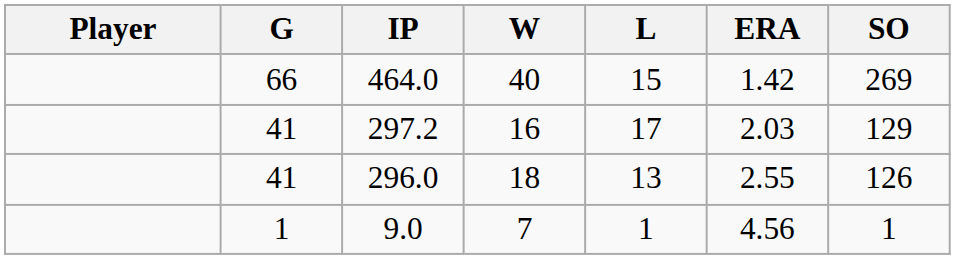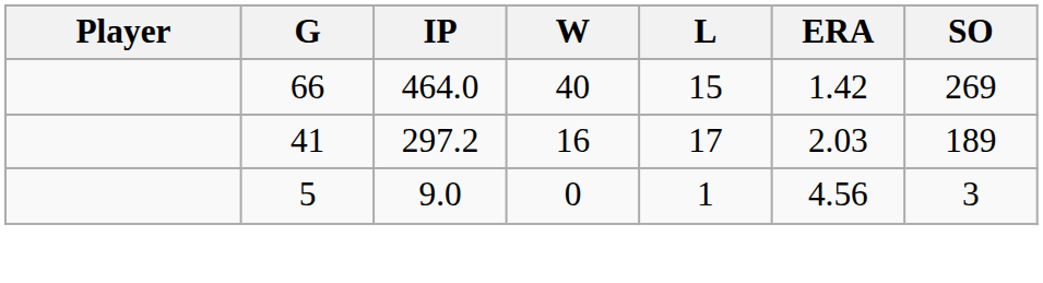297.2 | SO: 129 -> 189
- row: 41 | 296.0 | 18 | 13 | 2.55 | 126
9.0 | G: 1 -> 5
9.0 | W: 7 -> 0
9.0 | SO: 1 -> 3
